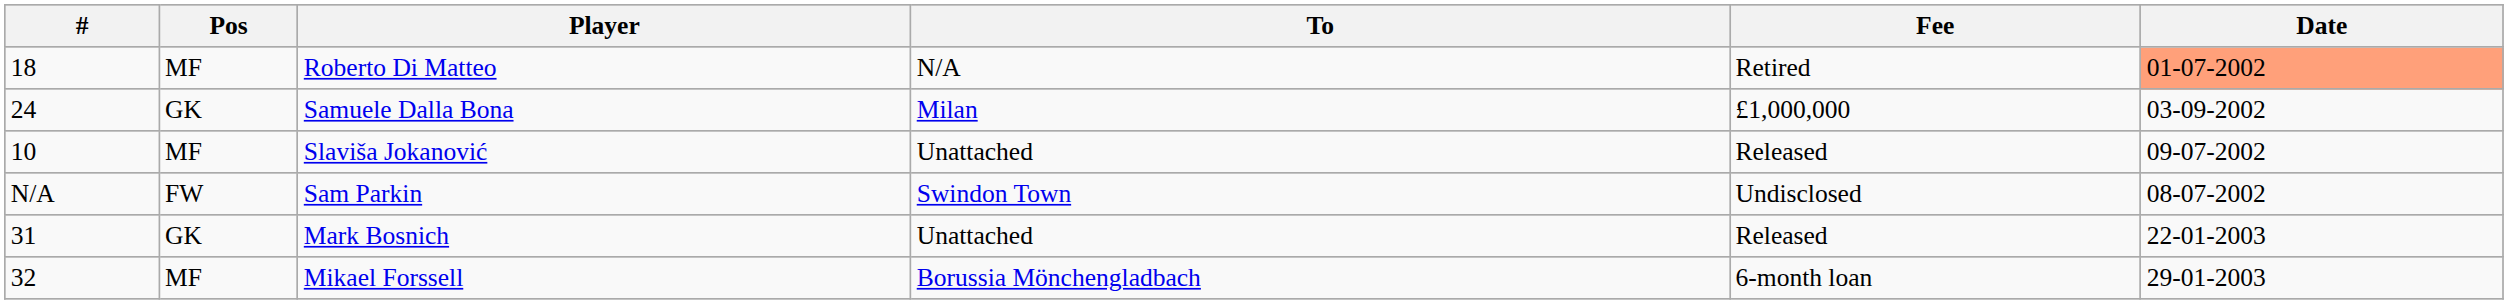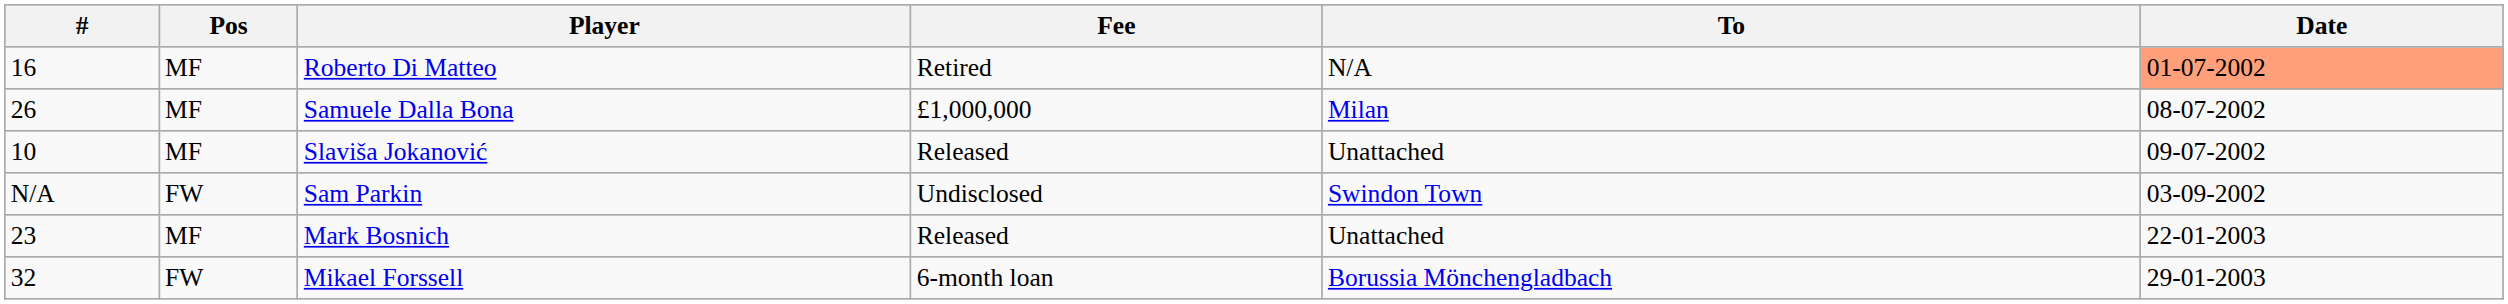columns swapped: To <-> Fee
Roberto Di Matteo | #: 18 -> 16
Samuele Dalla Bona | #: 24 -> 26
Samuele Dalla Bona | Pos: GK -> MF
Samuele Dalla Bona | Date: 03-09-2002 -> 08-07-2002
Sam Parkin | Date: 08-07-2002 -> 03-09-2002
Mark Bosnich | #: 31 -> 23
Mark Bosnich | Pos: GK -> MF
Mikael Forssell | Pos: MF -> FW
